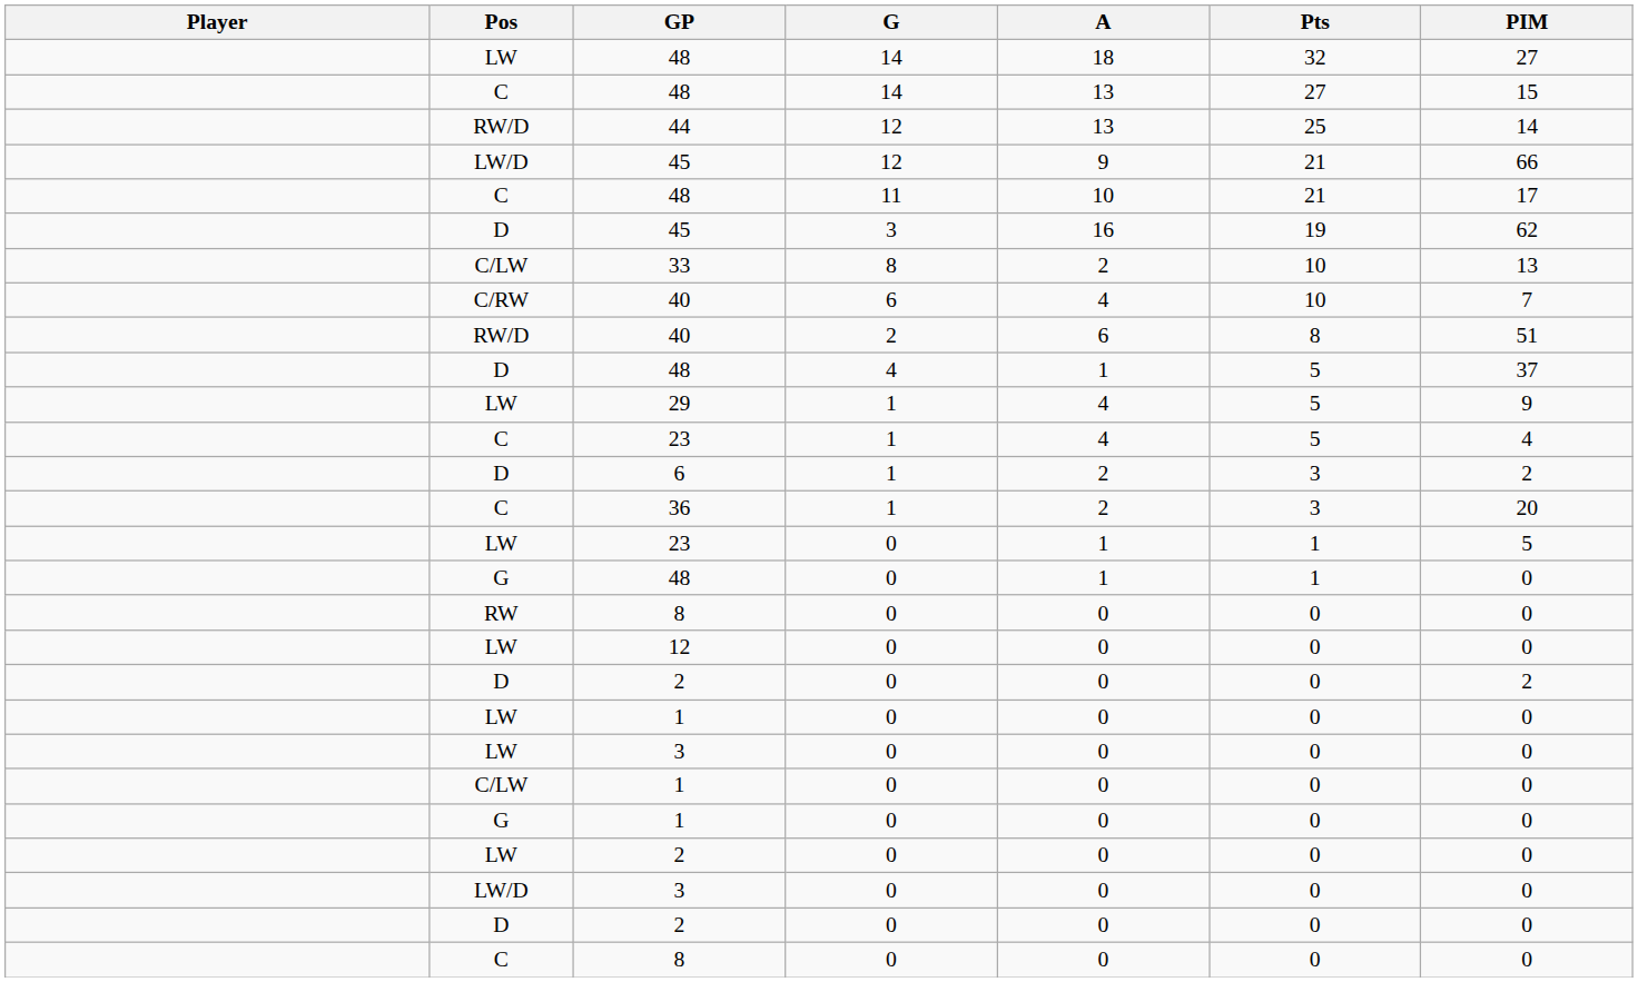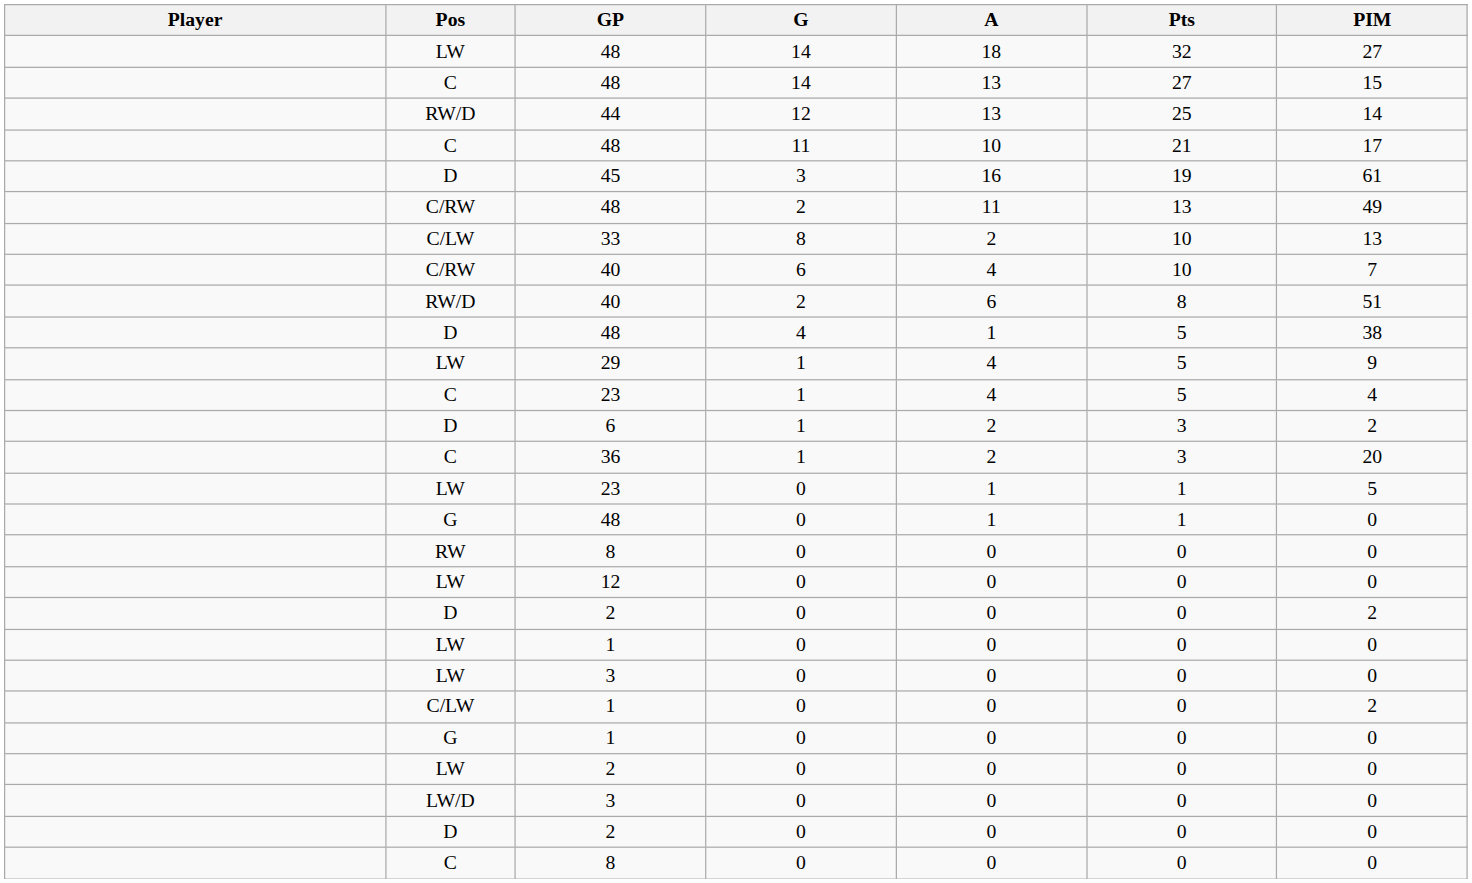- row: LW/D | 45 | 12 | 9 | 21 | 66
D / 45 | PIM: 62 -> 61
+ row: C/RW | 48 | 2 | 11 | 13 | 49
D / 48 | PIM: 37 -> 38
C/LW / 1 | PIM: 0 -> 2
